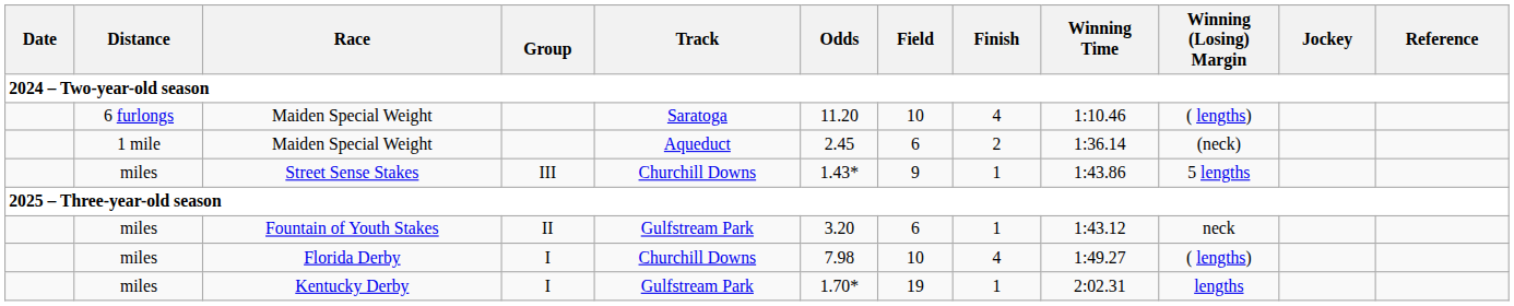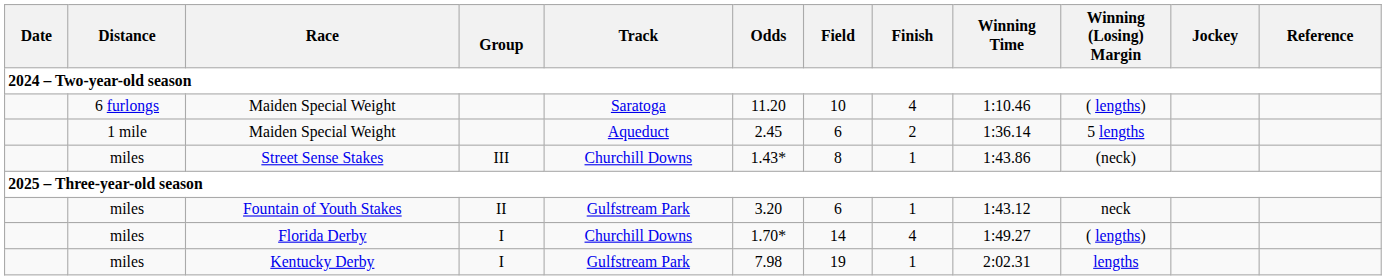1 mile / Maiden Special Weight | Winning (Losing) Margin: (neck) -> 5 lengths
Street Sense Stakes | Field: 9 -> 8
Street Sense Stakes | Winning (Losing) Margin: 5 lengths -> (neck)
Florida Derby | Odds: 7.98 -> 1.70*
Florida Derby | Field: 10 -> 14
Kentucky Derby | Odds: 1.70* -> 7.98
